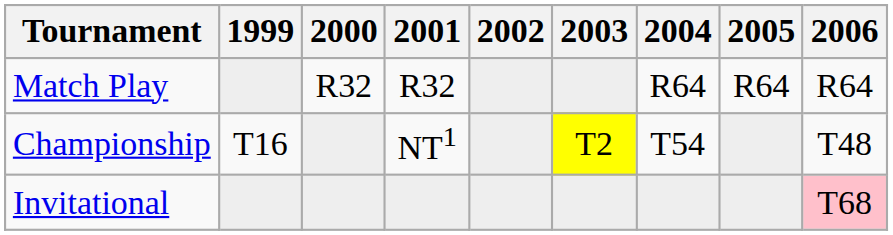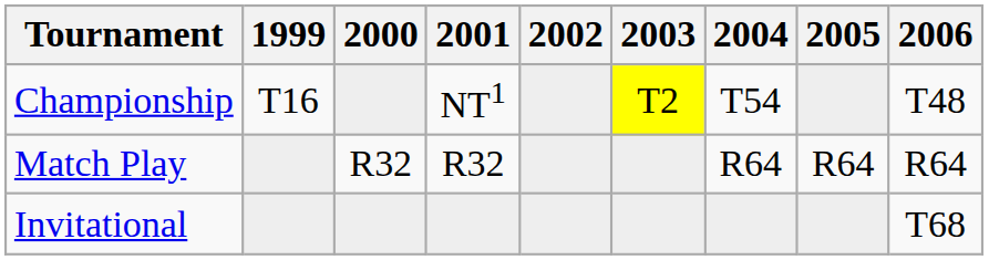rows swapped: Match Play <-> Championship
Invitational | 2006: pink background -> no background
